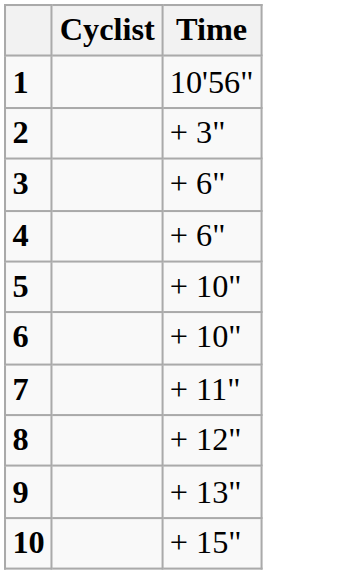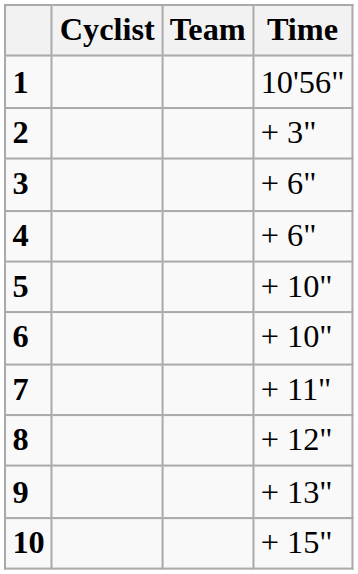+ column: Team
